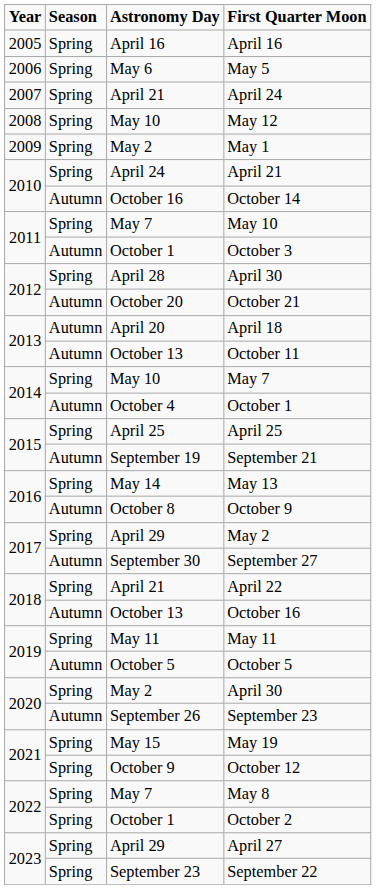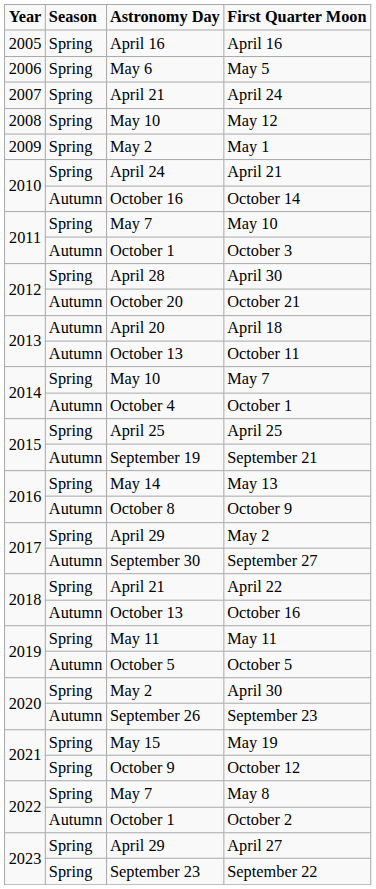October 2 | Season: Spring -> Autumn
